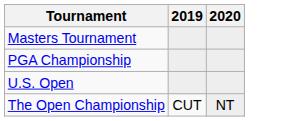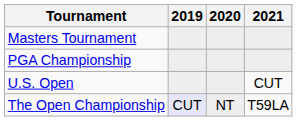+ column: 2021 | CUT | T59LA
The Open Championship | 2019: no background -> lavender background
